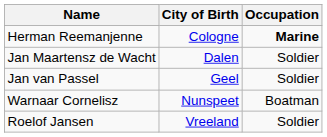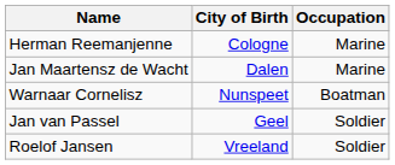Herman Reemanjenne | Occupation: bold -> normal
Jan Maartensz de Wacht | Occupation: Soldier -> Marine
rows swapped: Jan van Passel <-> Warnaar Cornelisz
